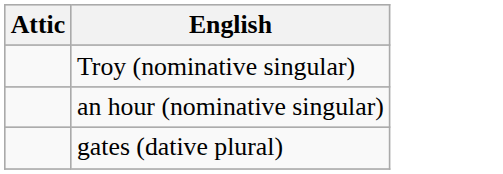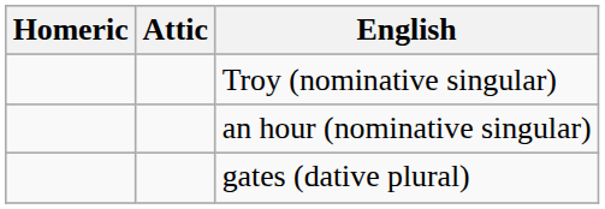+ column: Homeric
